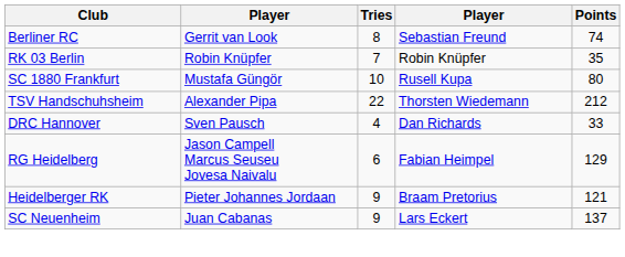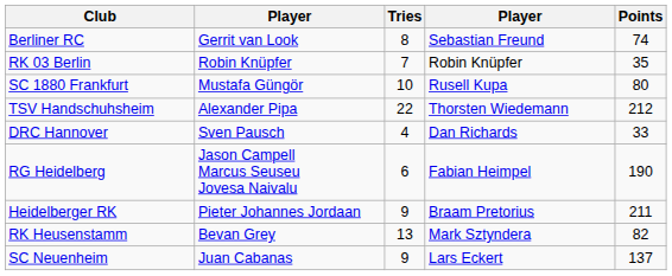RG Heidelberg | Points: 129 -> 190
Heidelberger RK | Points: 121 -> 211
+ row: RK Heusenstamm | Bevan Grey | 13 | Mark Sztyndera | 82
